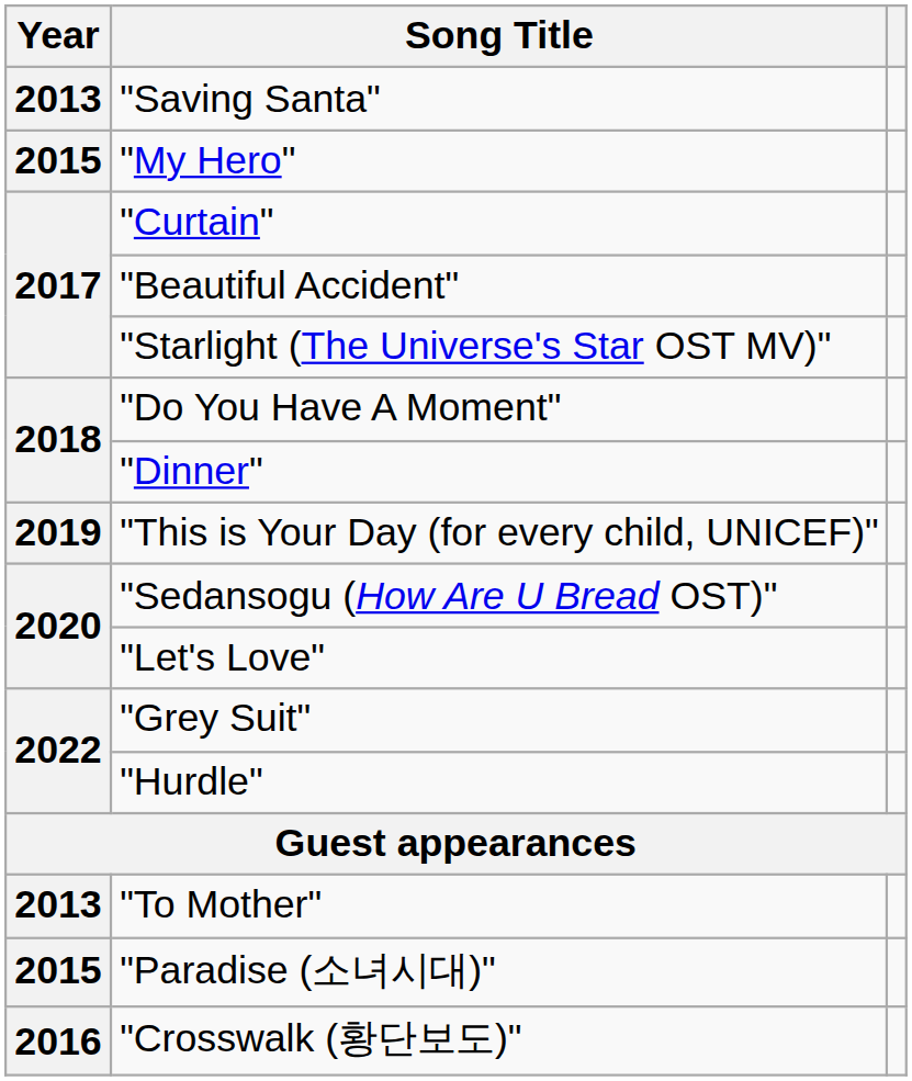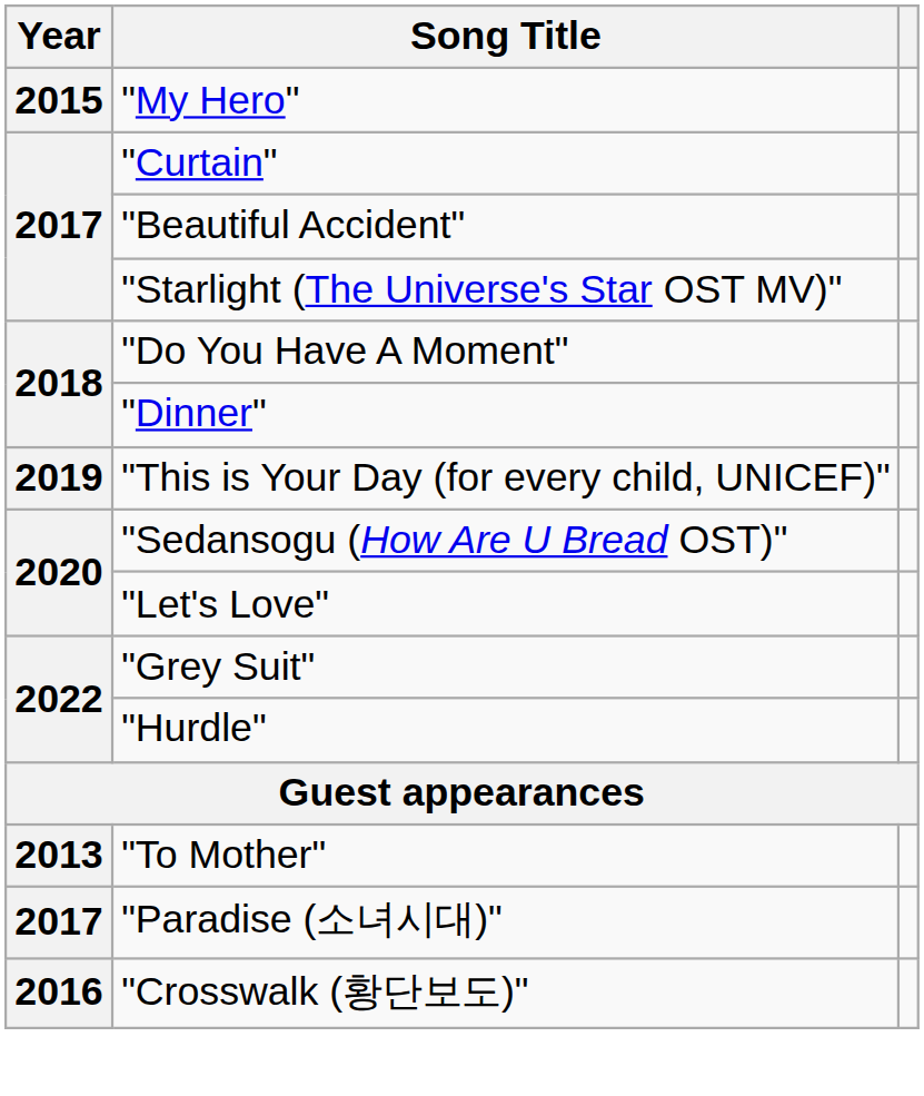- row: 2013 | "Saving Santa"
"Paradise (소녀시대)" | Year: 2015 -> 2017
